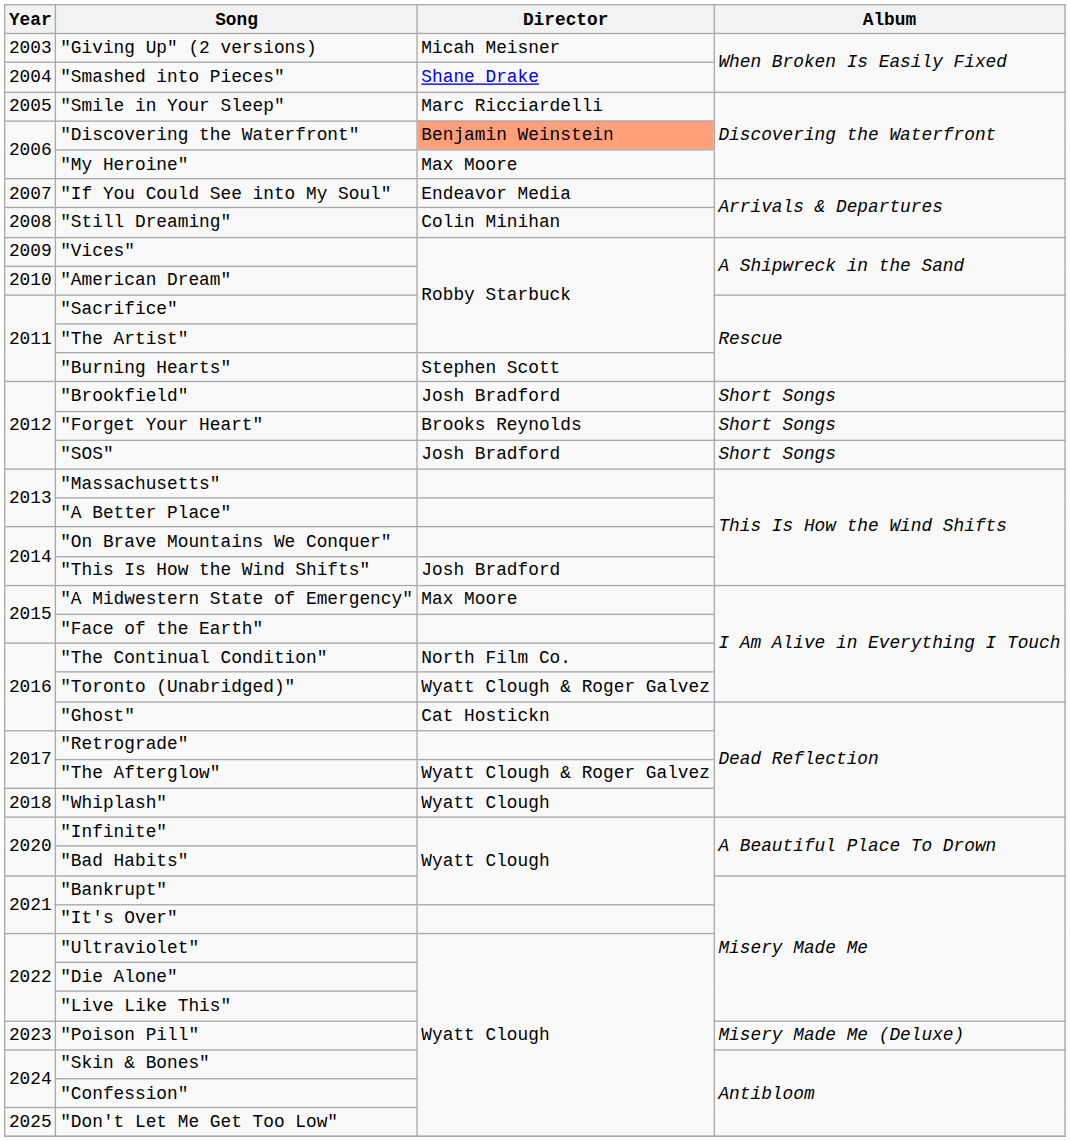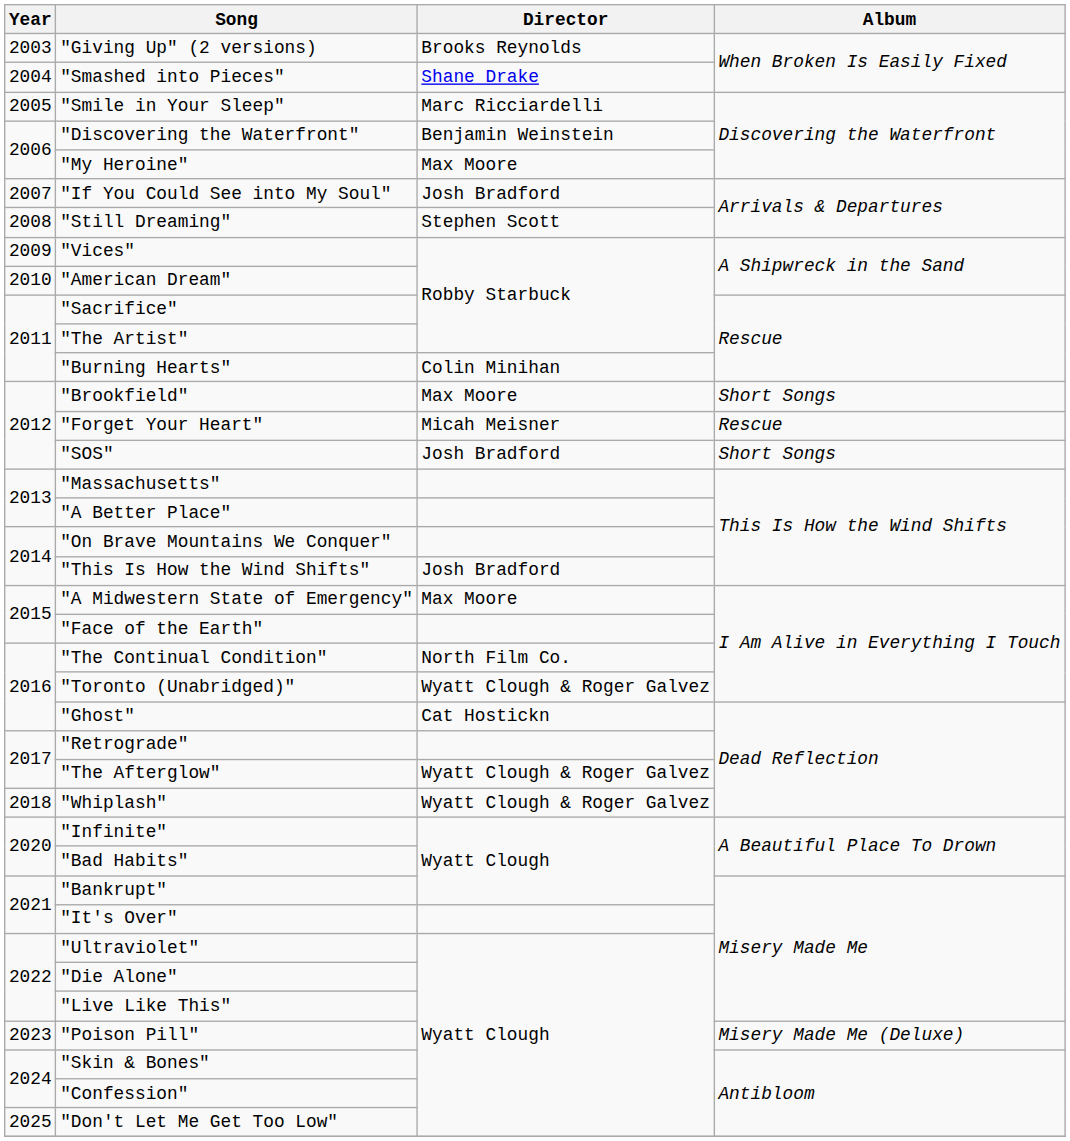"Giving Up" (2 versions) | Director: Micah Meisner -> Brooks Reynolds
"Discovering the Waterfront" | Director: lightsalmon background -> no background
"If You Could See into My Soul" | Director: Endeavor Media -> Josh Bradford
"Still Dreaming" | Director: Colin Minihan -> Stephen Scott
"Burning Hearts" | Director: Stephen Scott -> Colin Minihan
"Brookfield" | Director: Josh Bradford -> Max Moore
"Forget Your Heart" | Director: Brooks Reynolds -> Micah Meisner
"Forget Your Heart" | Album: Short Songs -> Rescue
"Whiplash" | Director: Wyatt Clough -> Wyatt Clough & Roger Galvez
